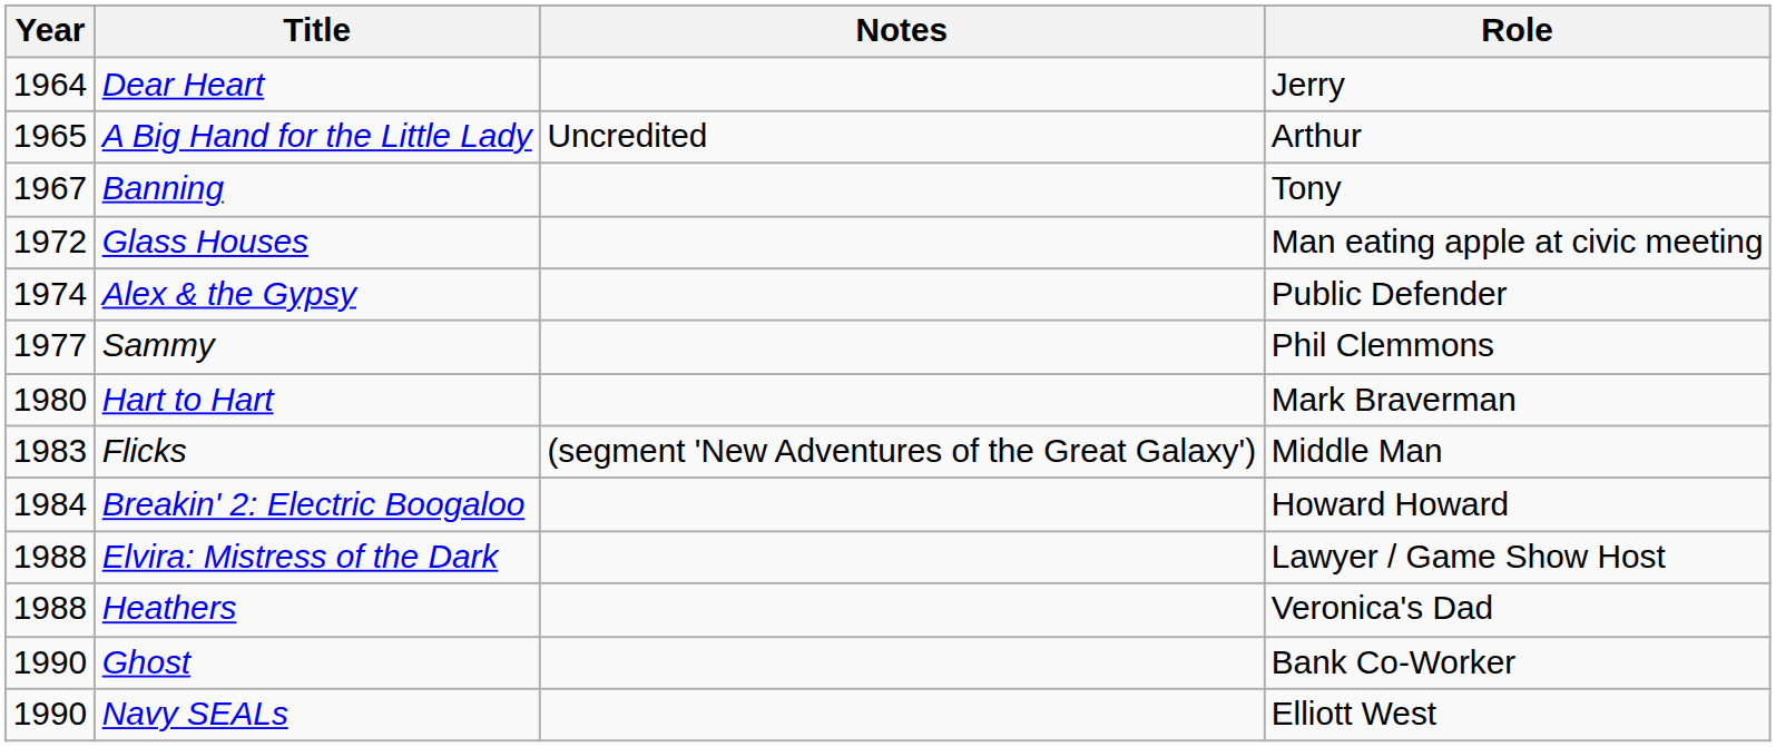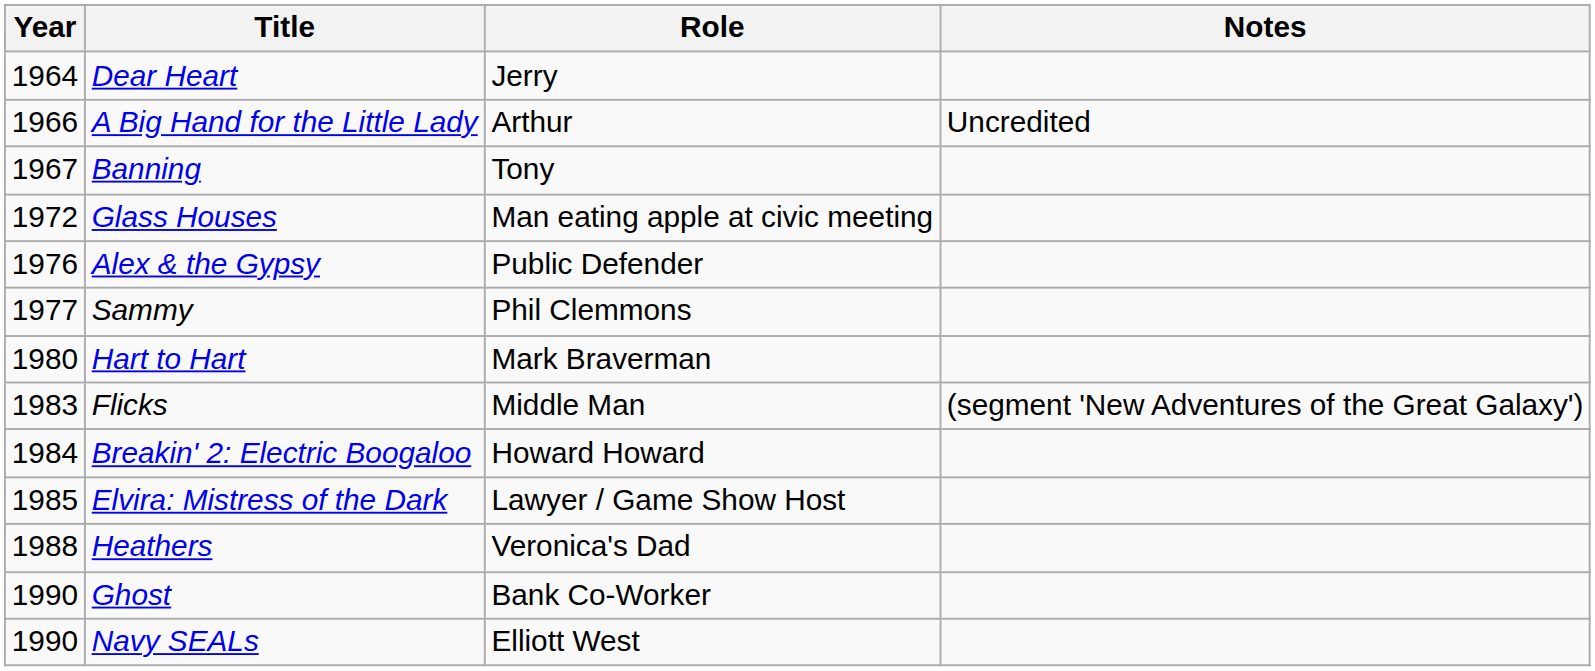columns swapped: Role <-> Notes
A Big Hand for the Little Lady | Year: 1965 -> 1966
Alex & the Gypsy | Year: 1974 -> 1976
Elvira: Mistress of the Dark | Year: 1988 -> 1985
